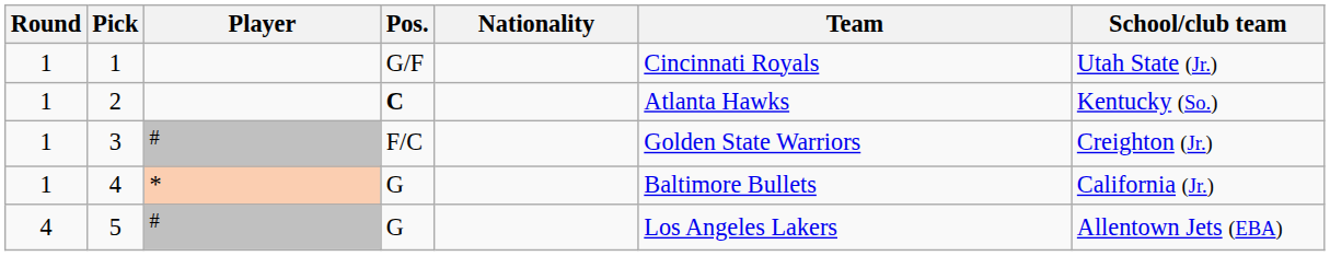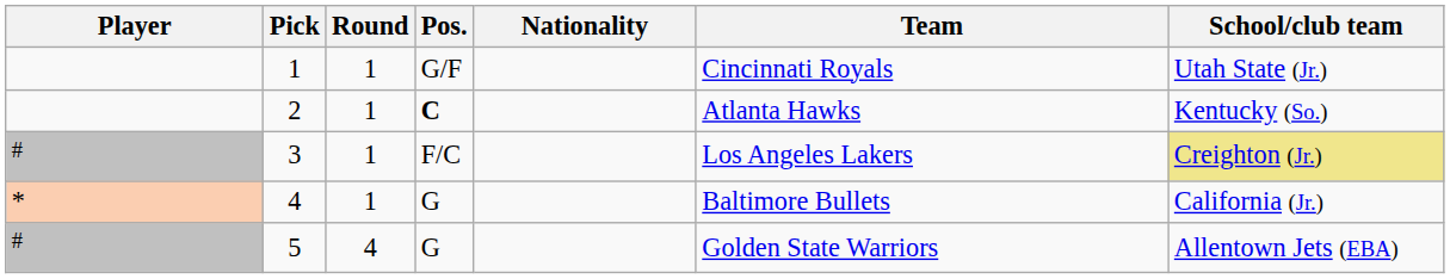columns swapped: Round <-> Player
3 | Team: Golden State Warriors -> Los Angeles Lakers
3 | School/club team: no background -> khaki background
5 | Team: Los Angeles Lakers -> Golden State Warriors
